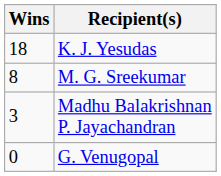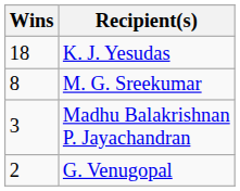G. Venugopal | Wins: 0 -> 2
